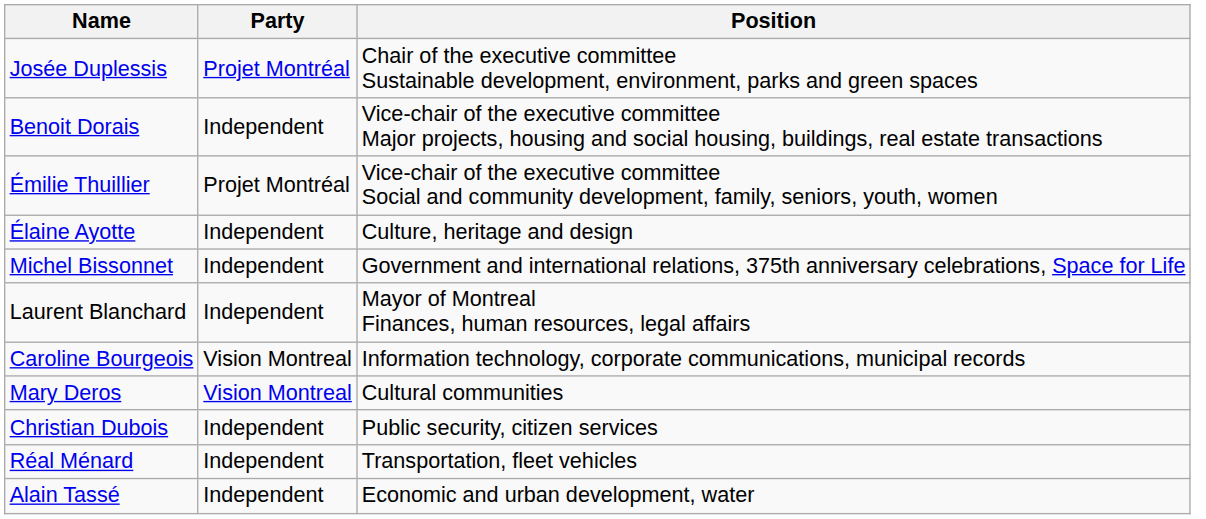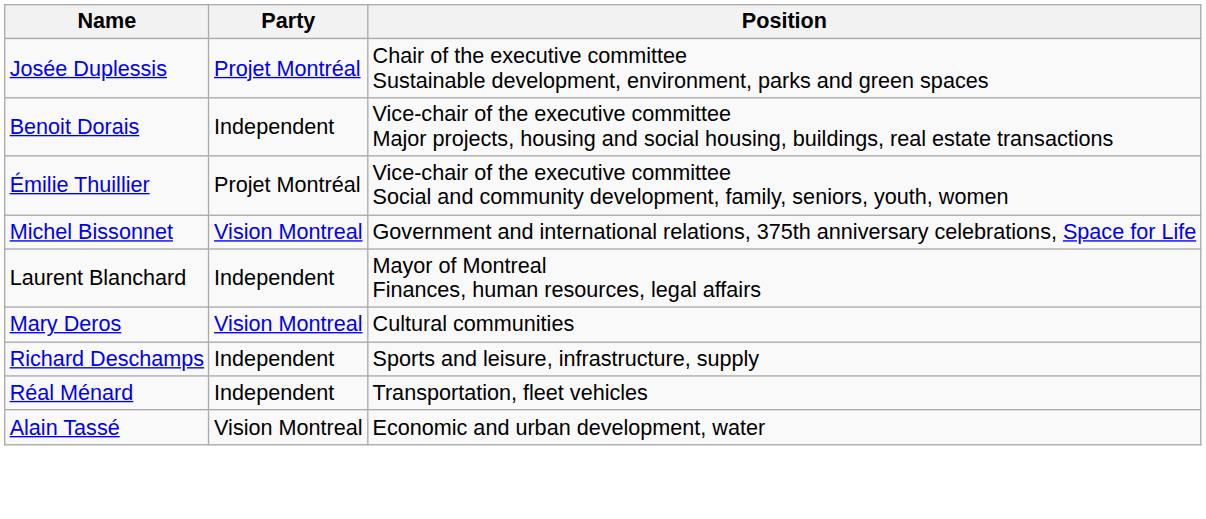- row: Élaine Ayotte | Independent | Culture, heritage and design
Michel Bissonnet | Party: Independent -> Vision Montreal
- row: Caroline Bourgeois | Vision Montreal | Information technology, corporate communications, municipal records
+ row: Richard Deschamps | Independent | Sports and leisure, infrastructure, supply
- row: Christian Dubois | Independent | Public security, citizen services
Alain Tassé | Party: Independent -> Vision Montreal
